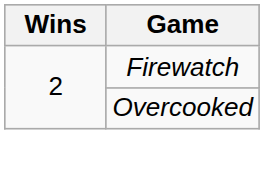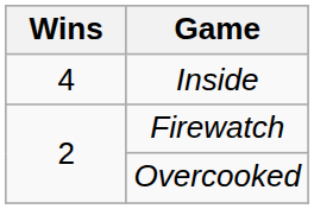+ row: 4 | Inside
